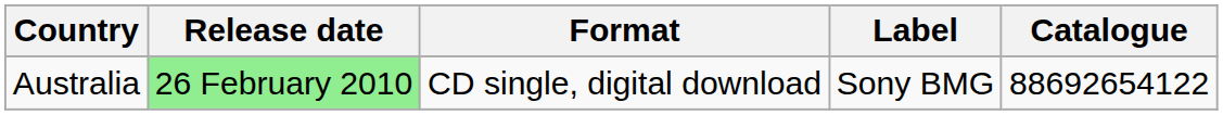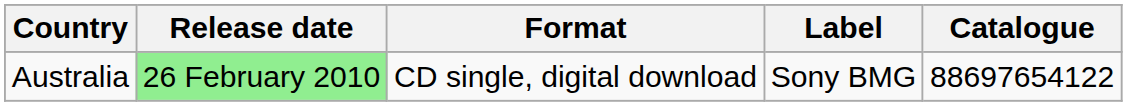Australia | Catalogue: 88692654122 -> 88697654122
